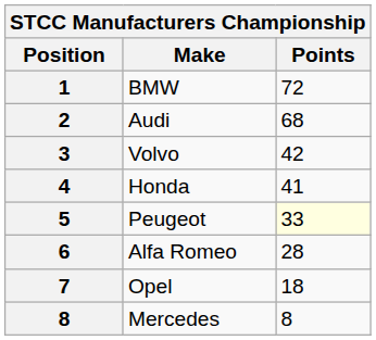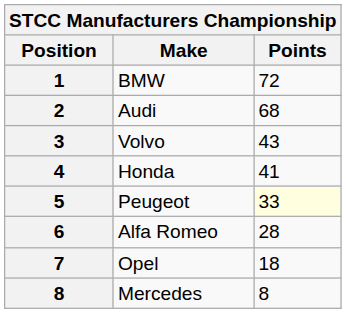Volvo | Points: 42 -> 43
